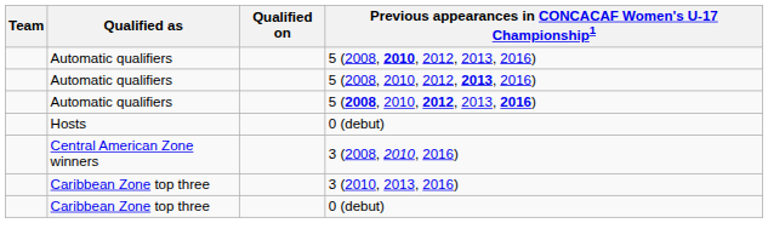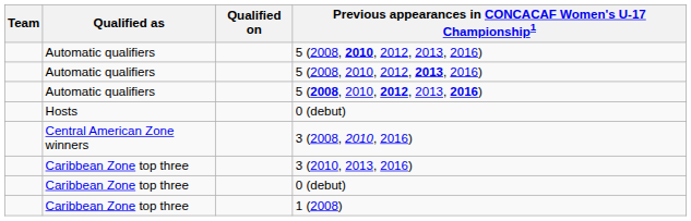+ row: Caribbean Zone top three | 1 (2008)
